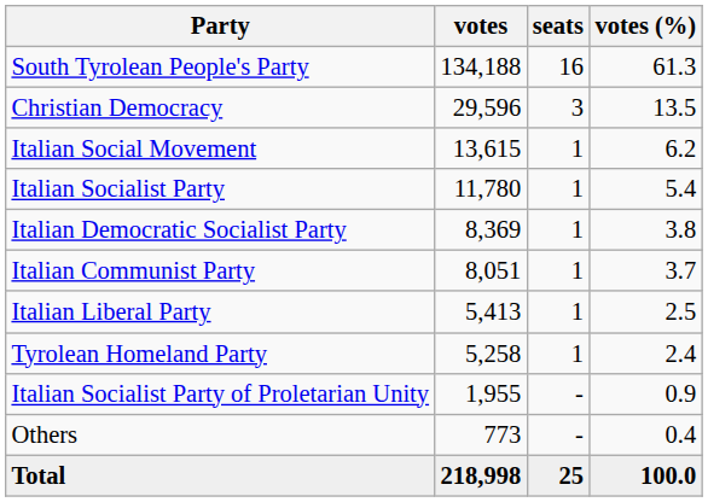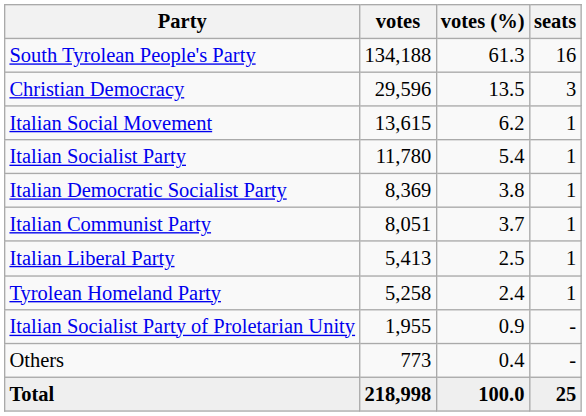columns swapped: votes (%) <-> seats
